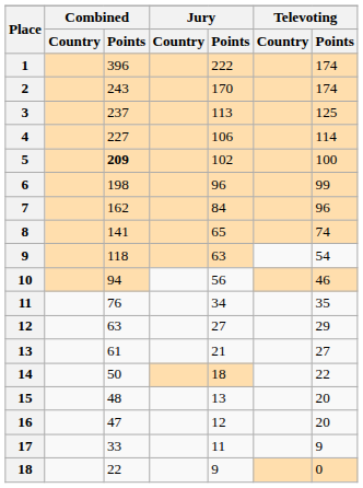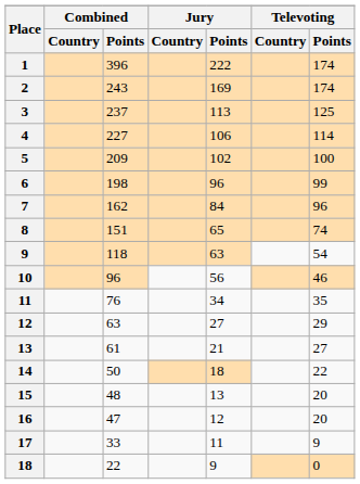2 | Jury / Points: 170 -> 169
5 | Combined / Points: bold -> normal
8 | Combined / Points: 141 -> 151
10 | Combined / Points: 94 -> 96
